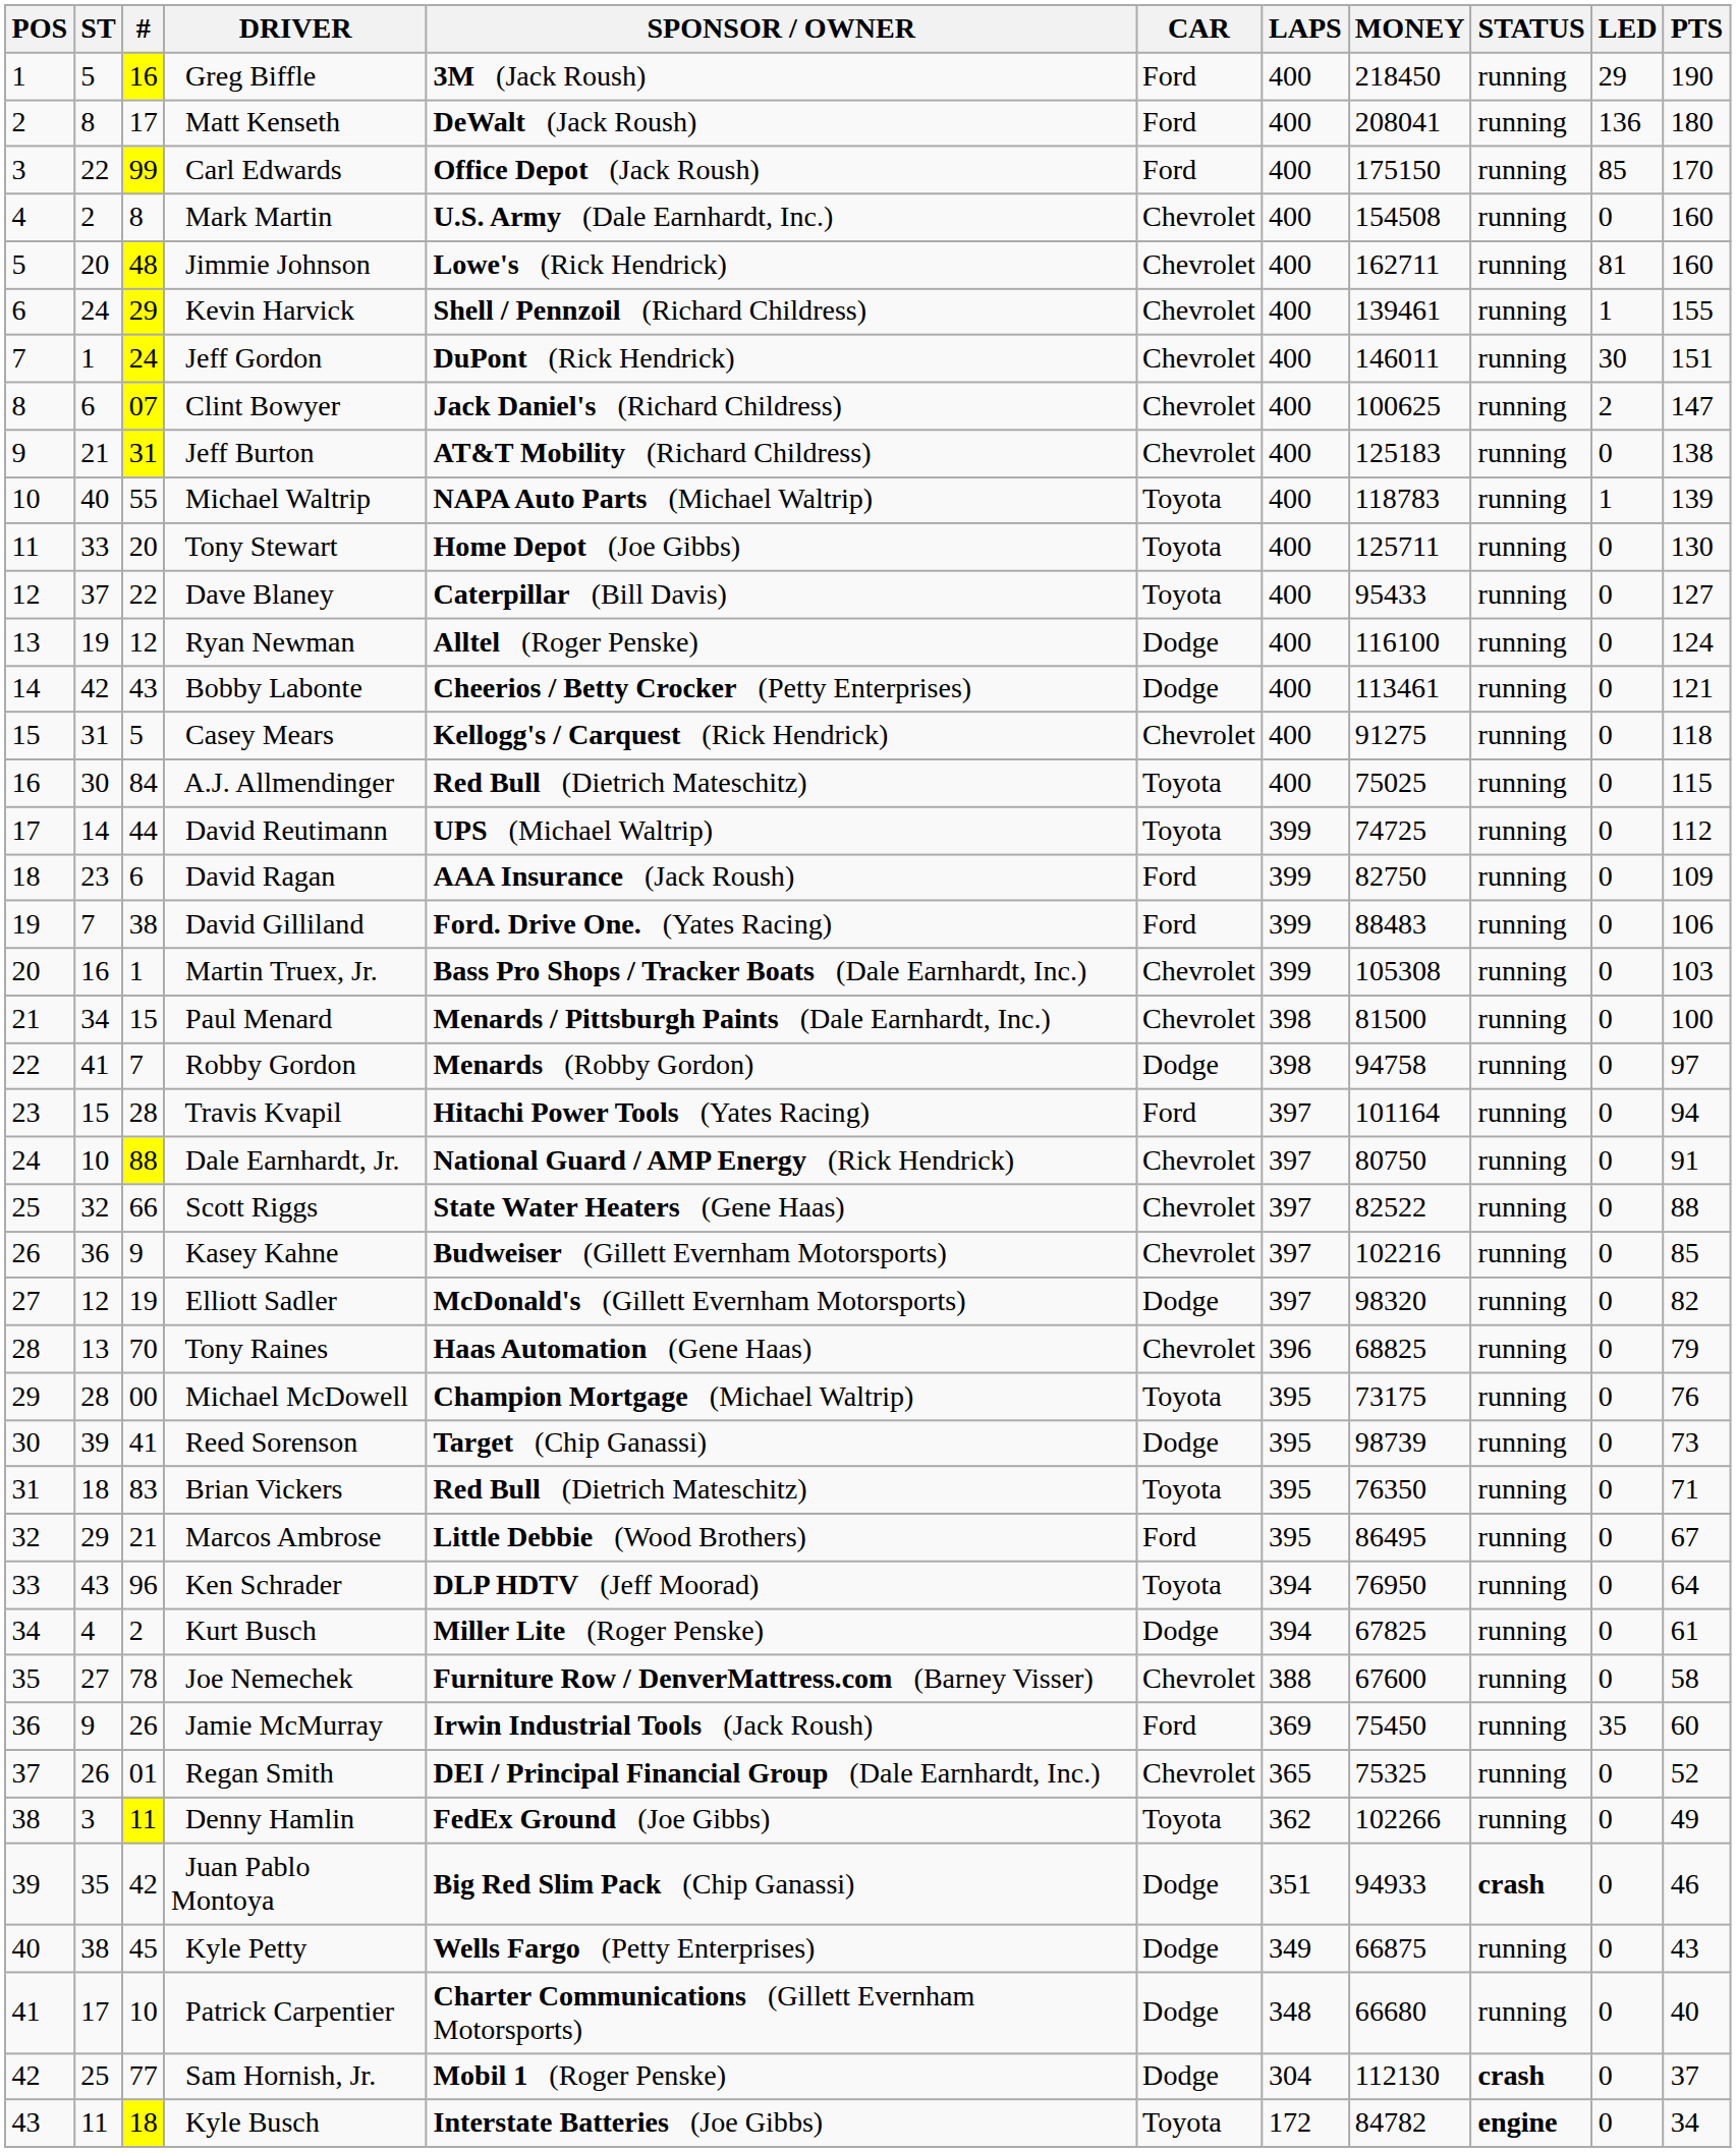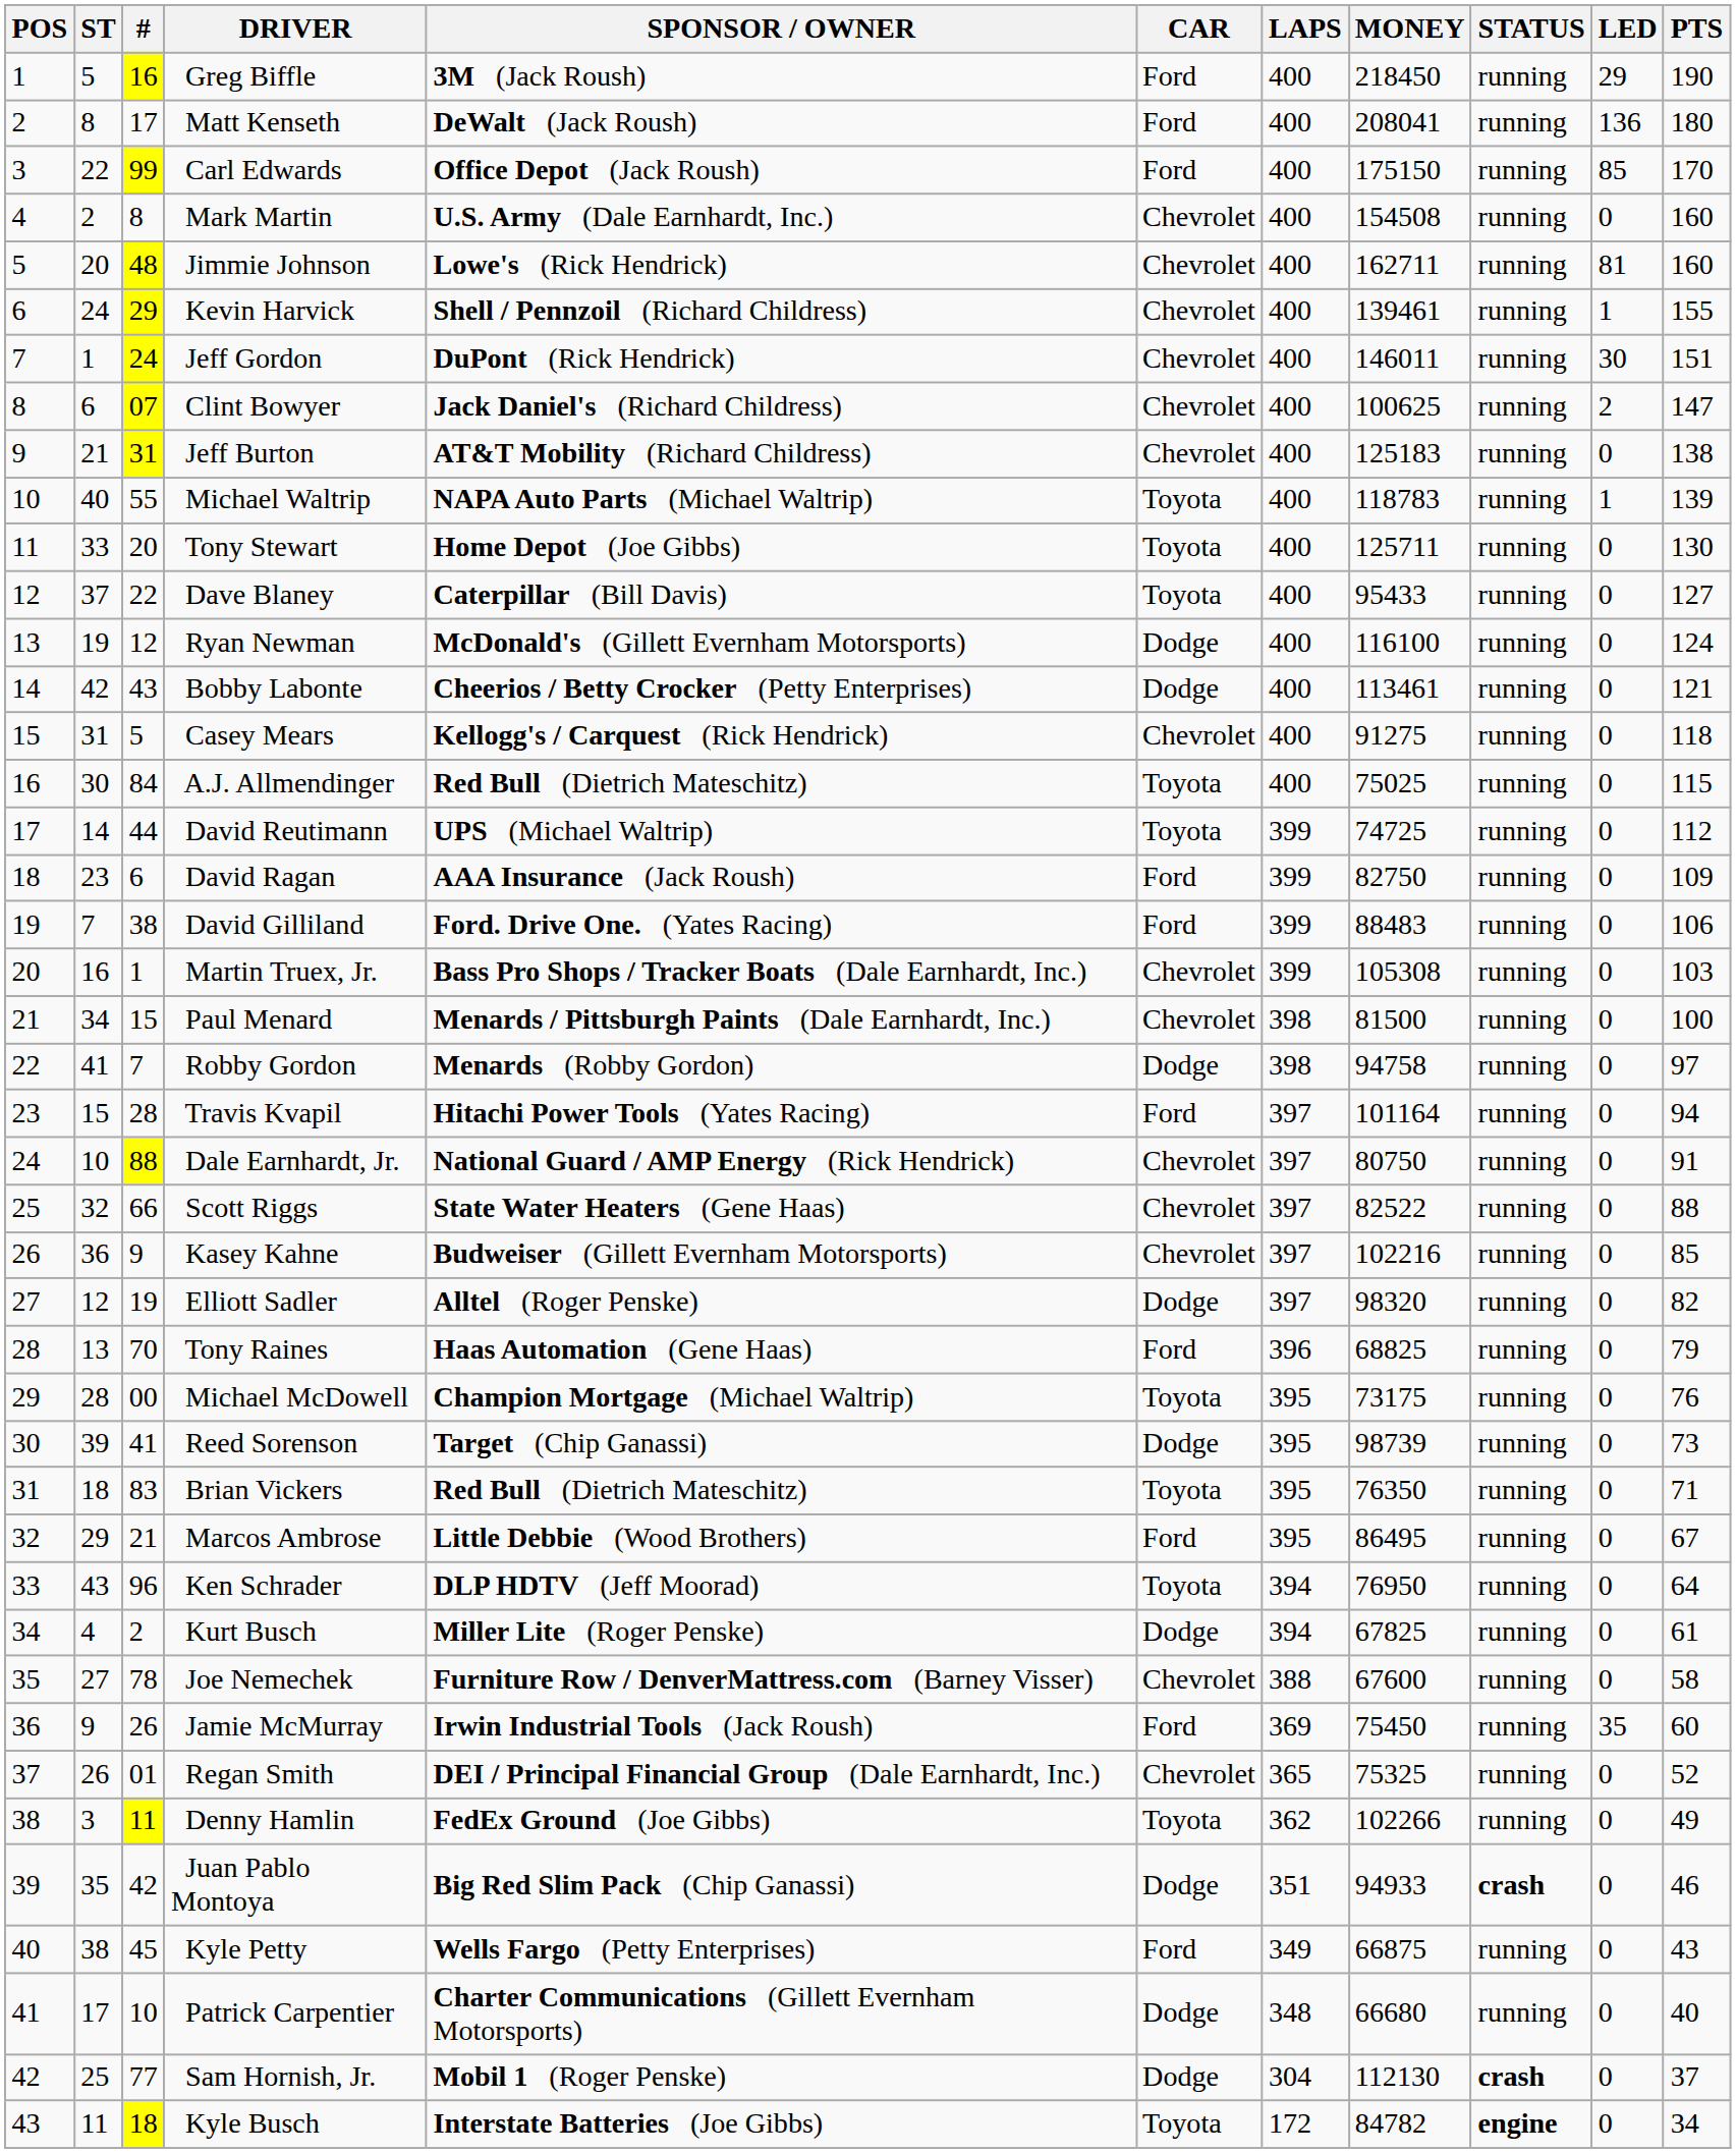Ryan Newman | SPONSOR / OWNER: Alltel (Roger Penske) -> McDonald's (Gillett Evernham Motorsports)
Elliott Sadler | SPONSOR / OWNER: McDonald's (Gillett Evernham Motorsports) -> Alltel (Roger Penske)
Tony Raines | CAR: Chevrolet -> Ford
Kyle Petty | CAR: Dodge -> Ford
